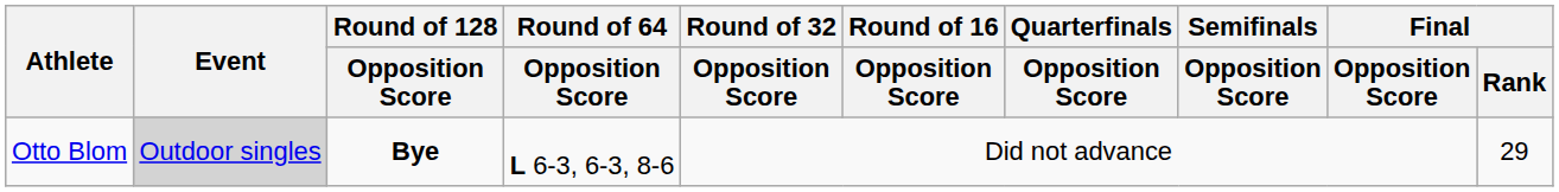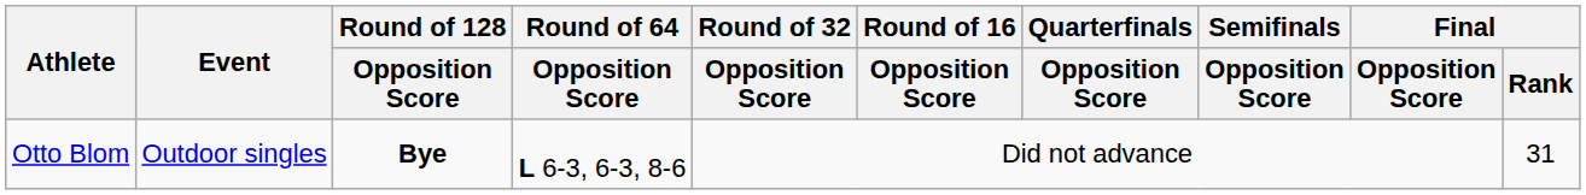Otto Blom | Event: lightgrey background -> no background
Otto Blom | Final / Rank: 29 -> 31
